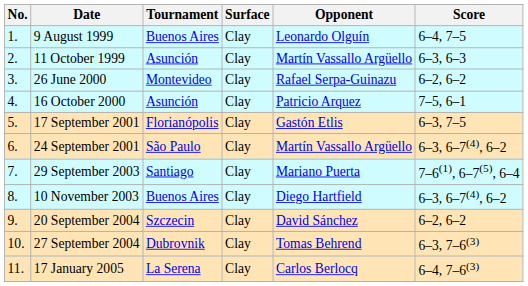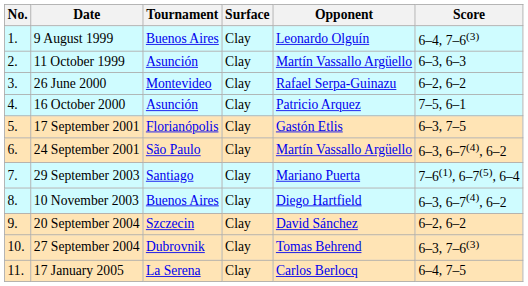9 August 1999 | Score: 6–4, 7–5 -> 6–4, 7–6(3)
17 January 2005 | Score: 6–4, 7–6(3) -> 6–4, 7–5
